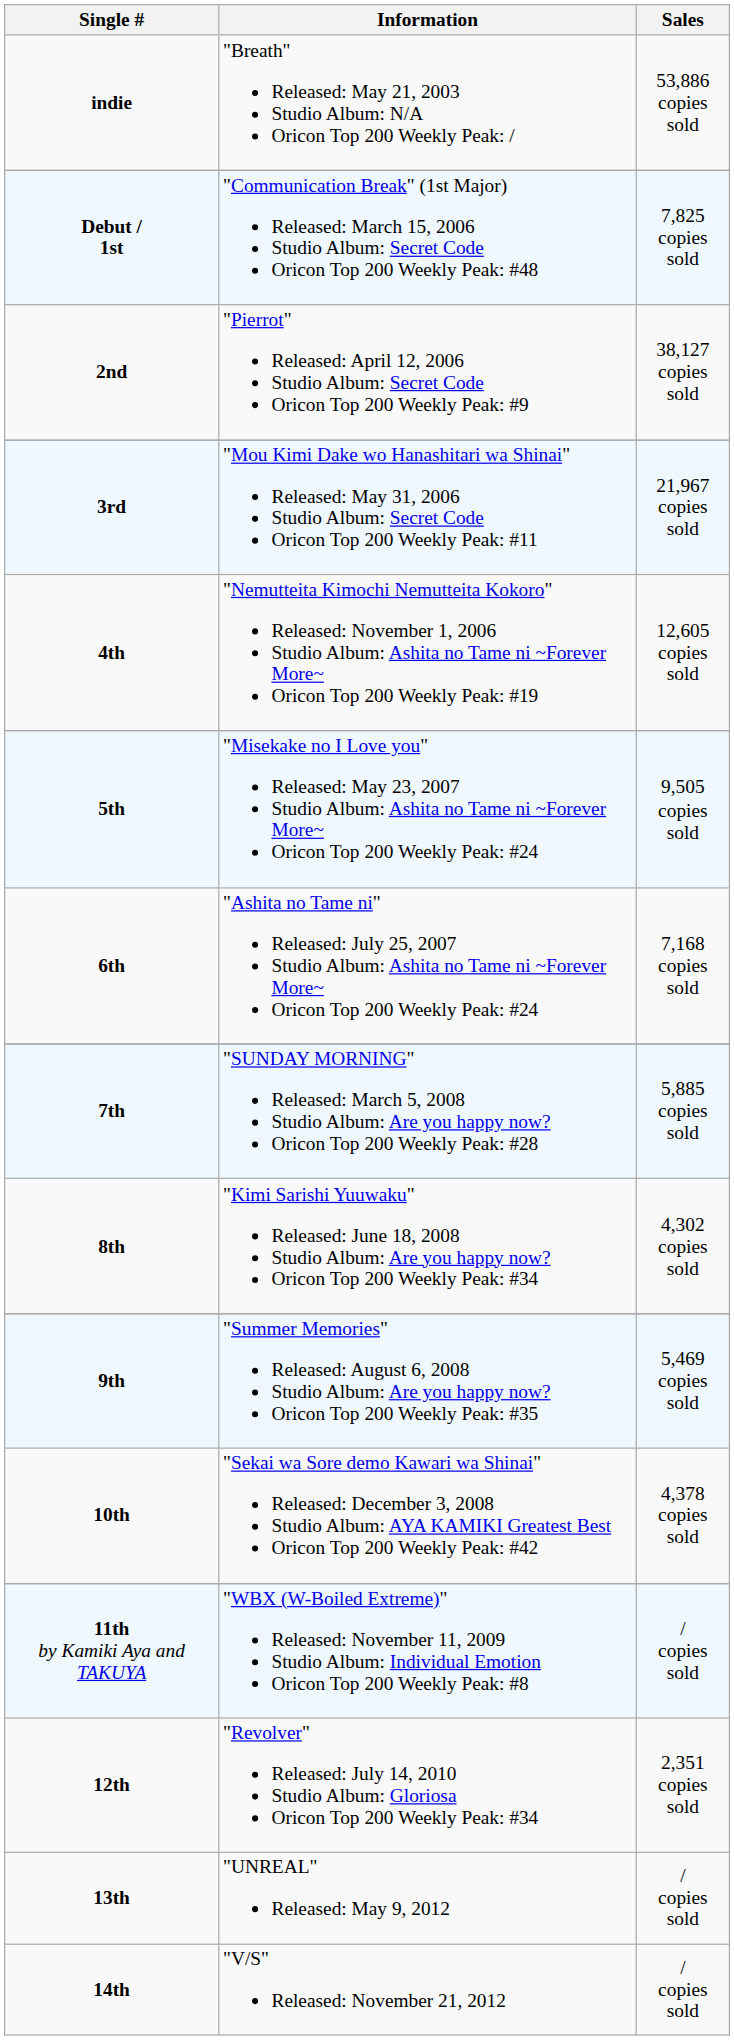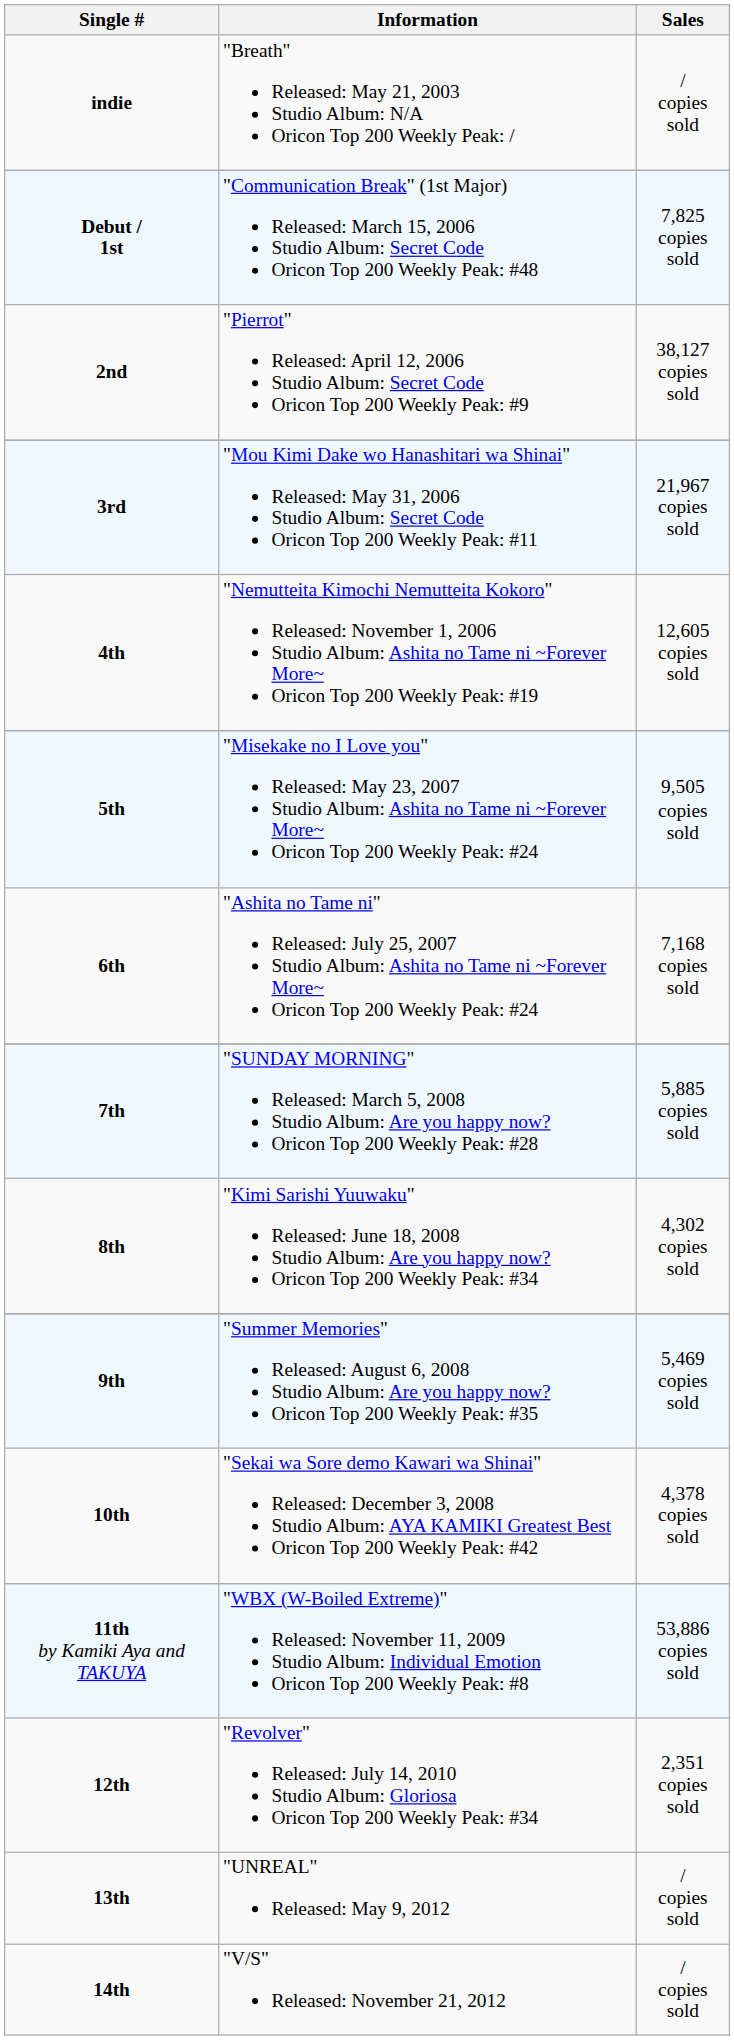indie | Sales: 53,886 copies sold -> / copies sold
11th by Kamiki Aya and TAKUYA | Sales: / copies sold -> 53,886 copies sold
